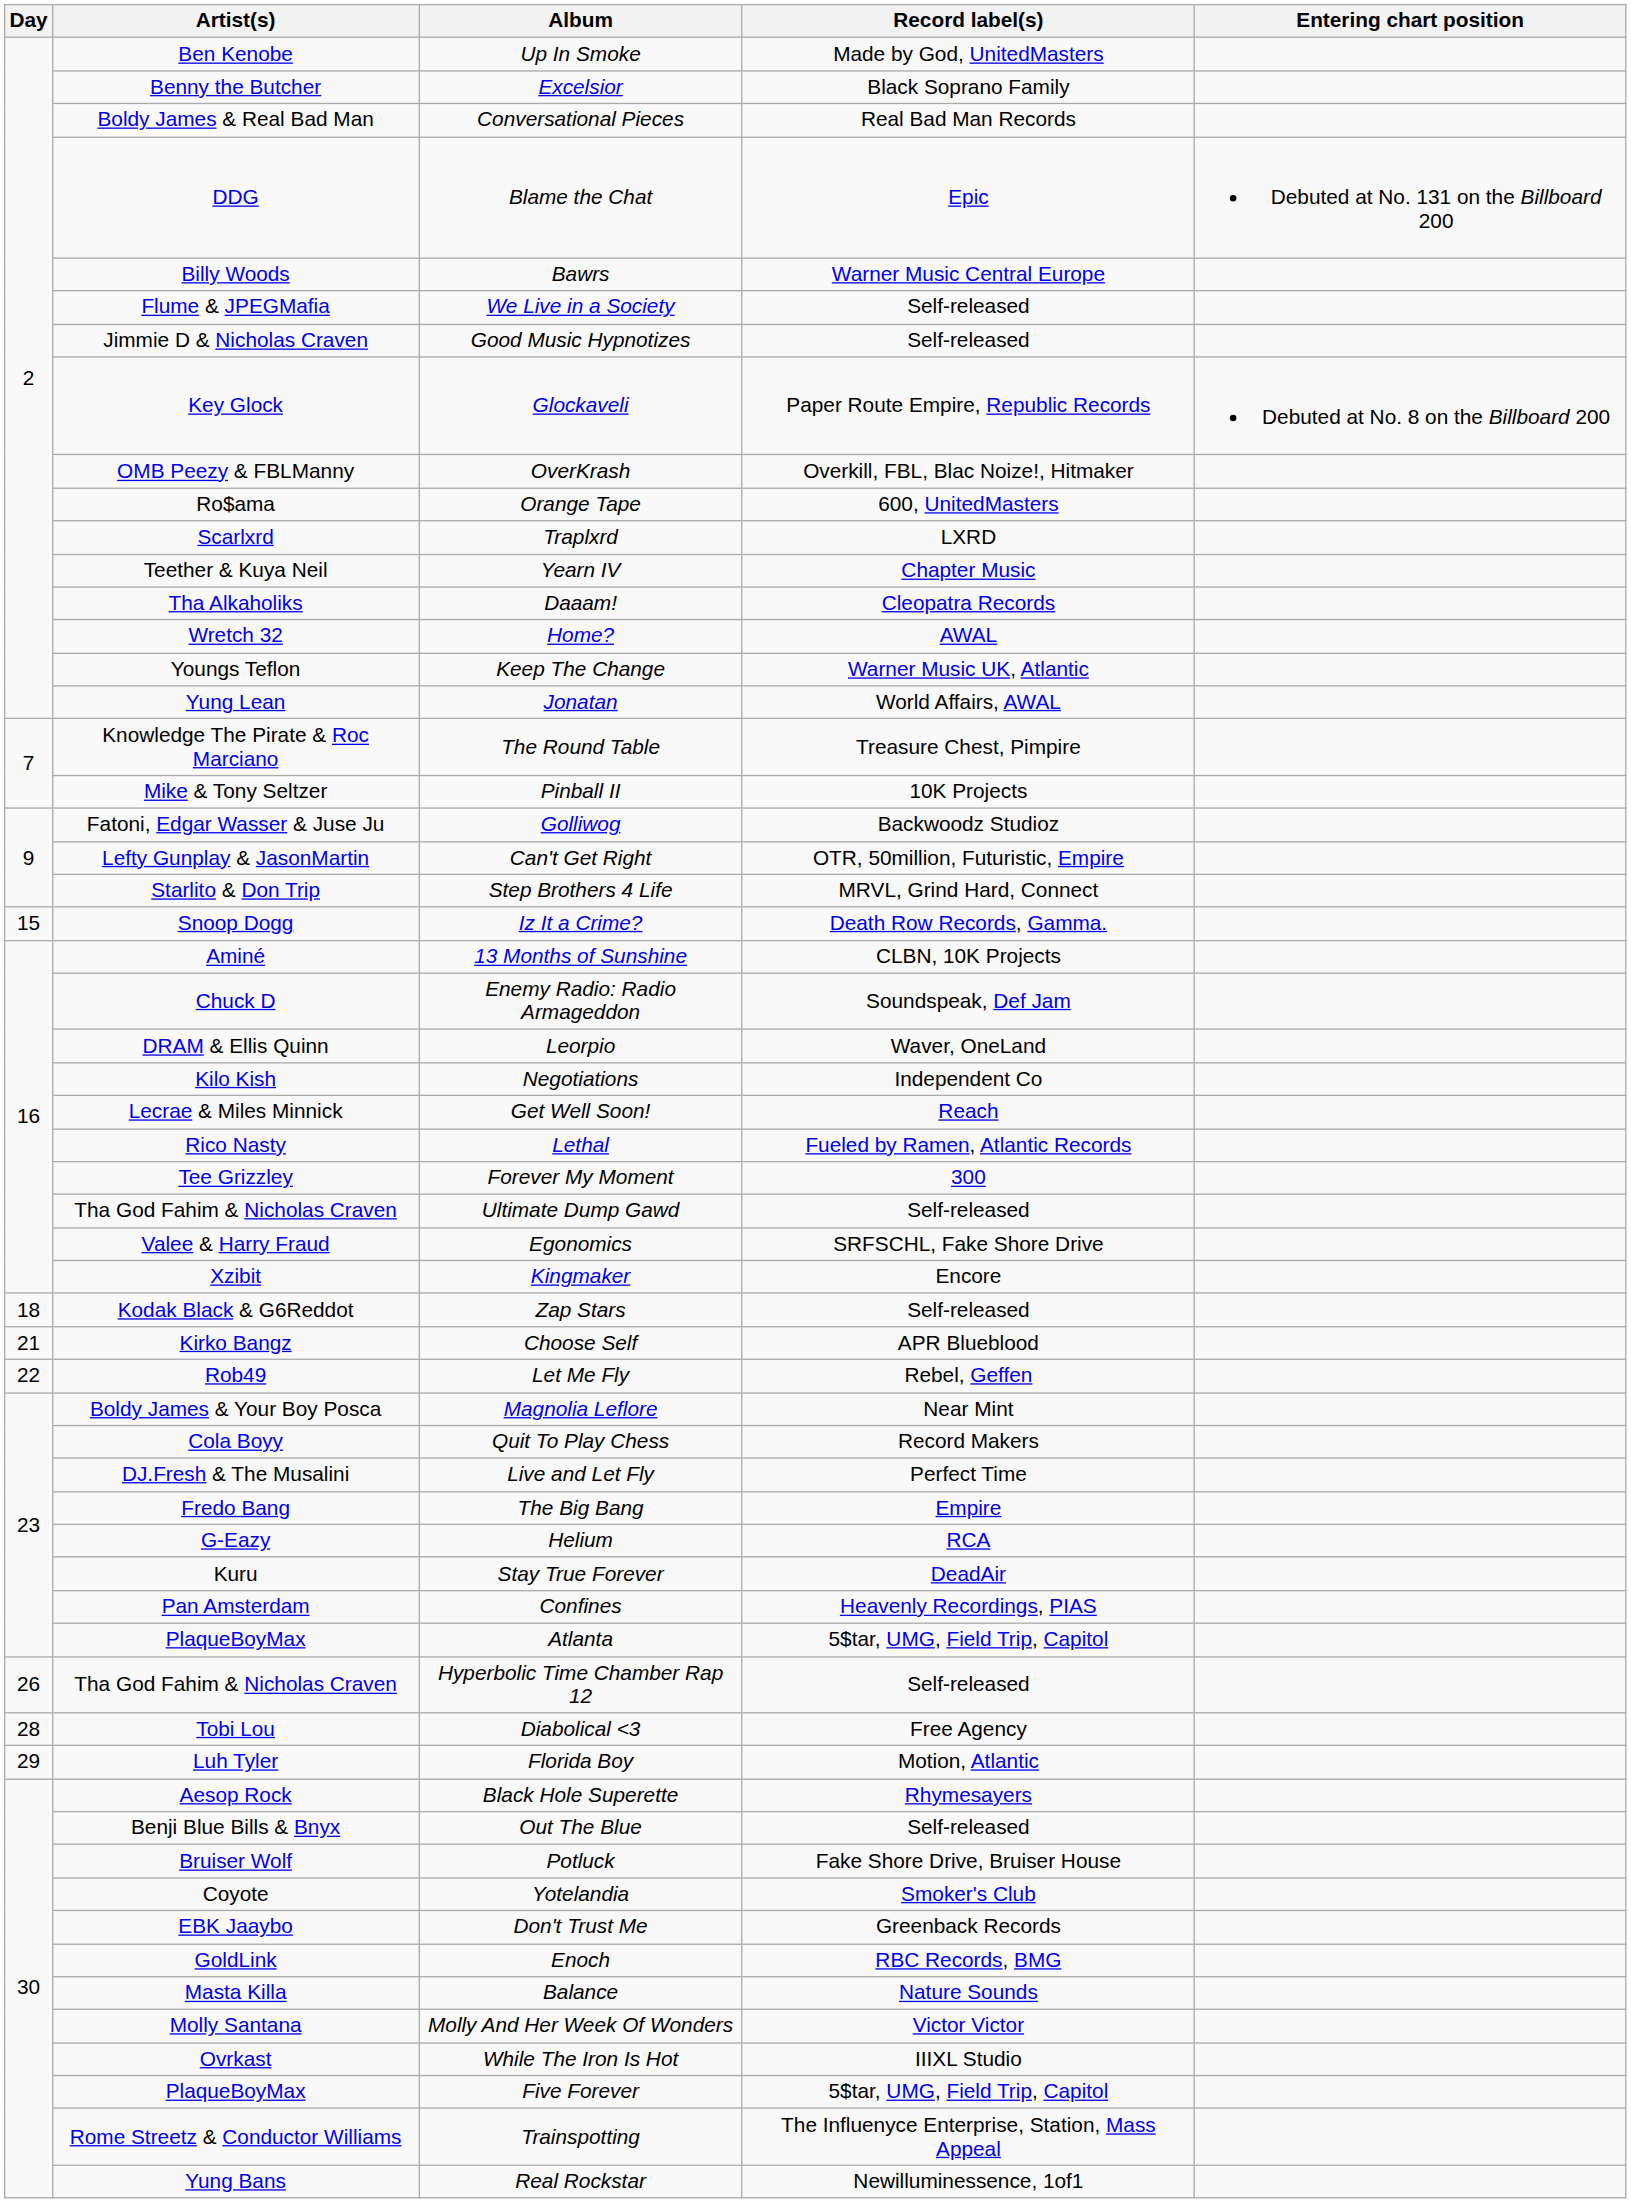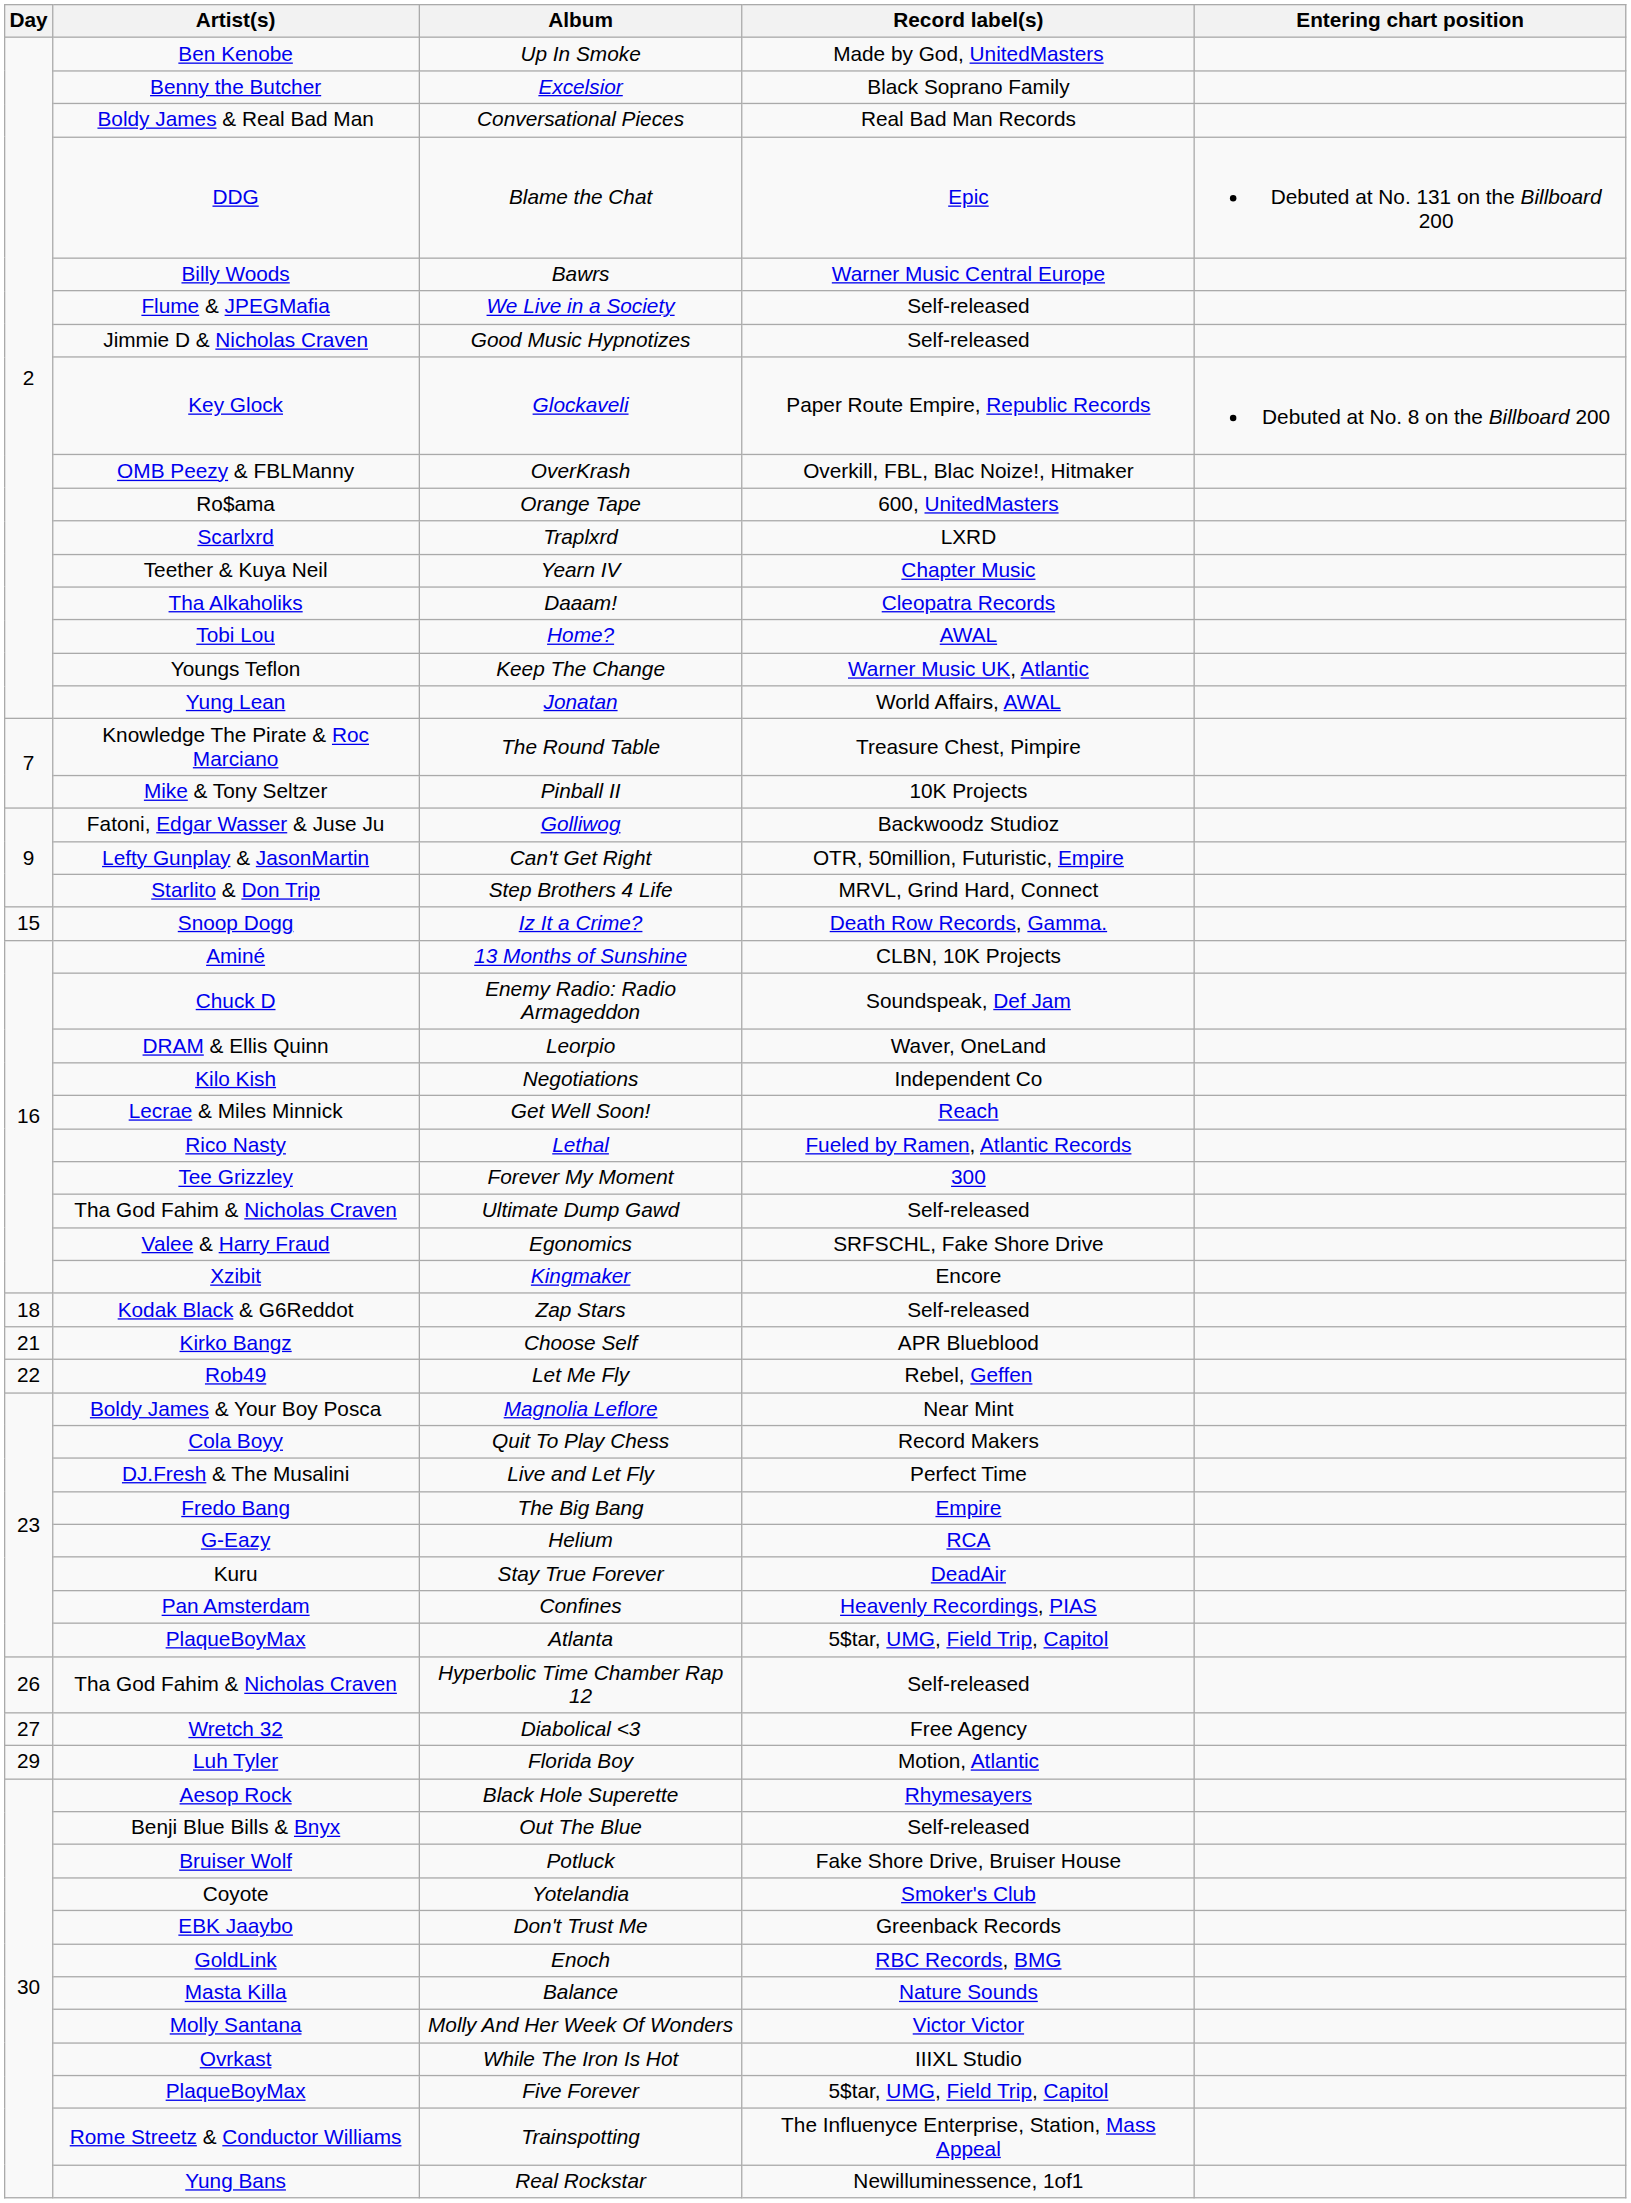Home? | Artist(s): Wretch 32 -> Tobi Lou
Diabolical <3 | Day: 28 -> 27
Diabolical <3 | Artist(s): Tobi Lou -> Wretch 32
